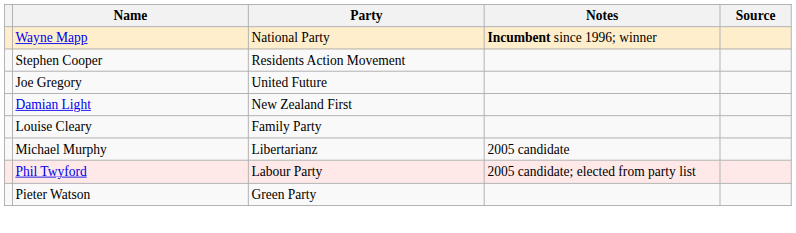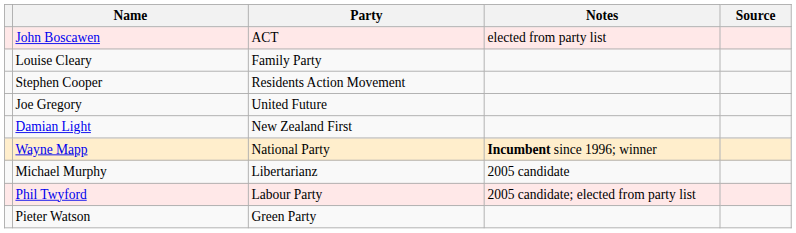+ row: John Boscawen | ACT | elected from party list
rows swapped: Louise Cleary <-> Wayne Mapp
